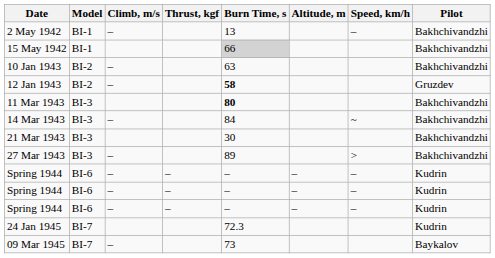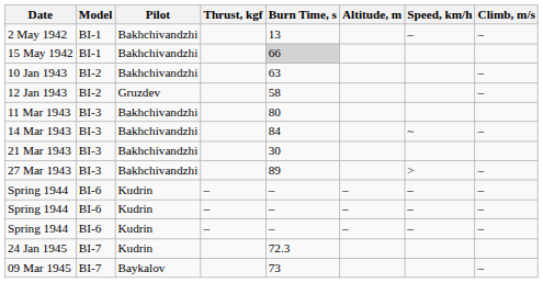columns swapped: Pilot <-> Climb, m/s
12 Jan 1943 | Burn Time, s: bold -> normal
11 Mar 1943 | Burn Time, s: bold -> normal
